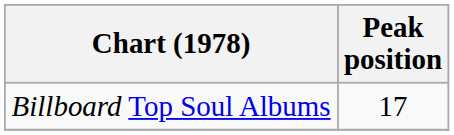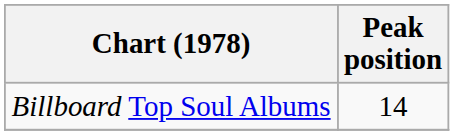Billboard Top Soul Albums | Peak position: 17 -> 14
